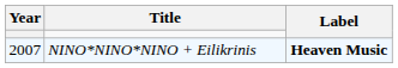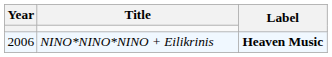NINO*NINO*NINO + Eilikrinis | Year: 2007 -> 2006
